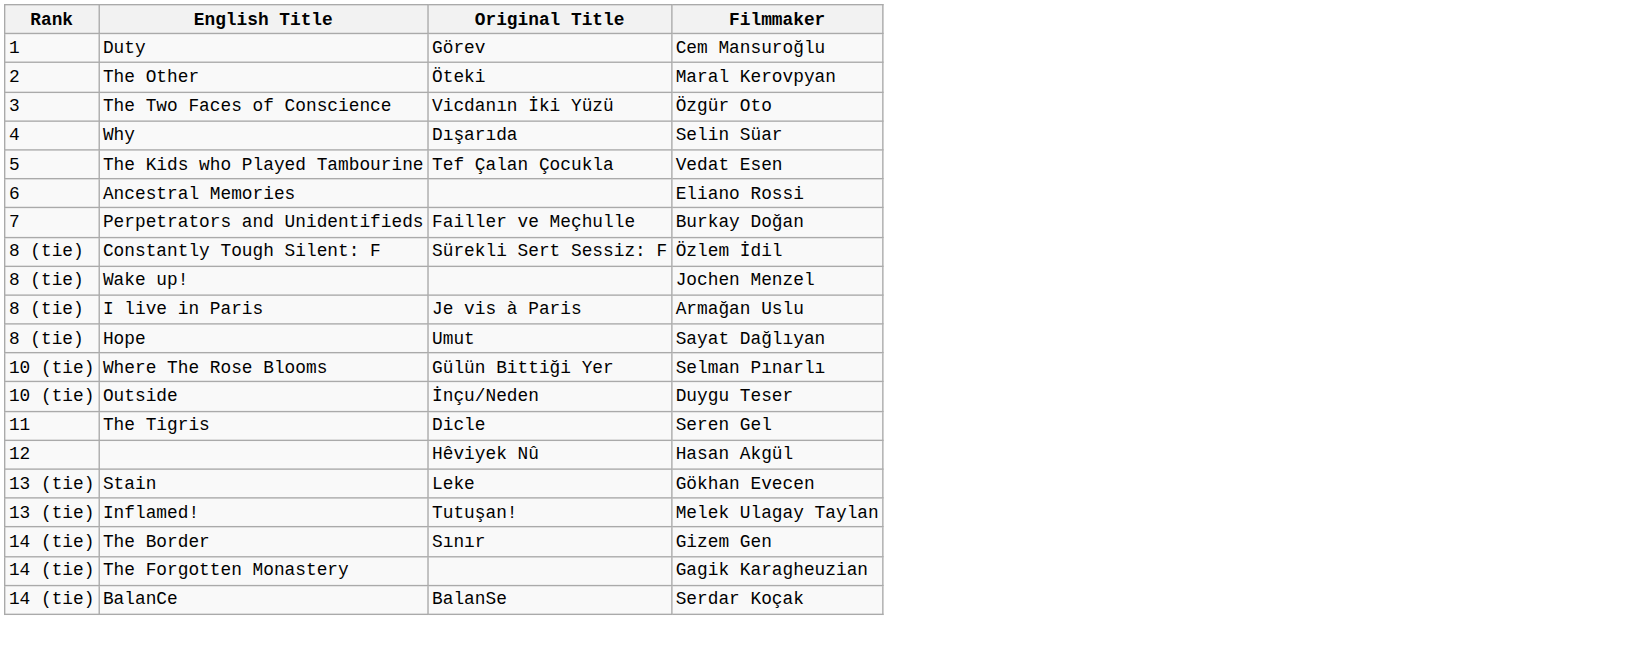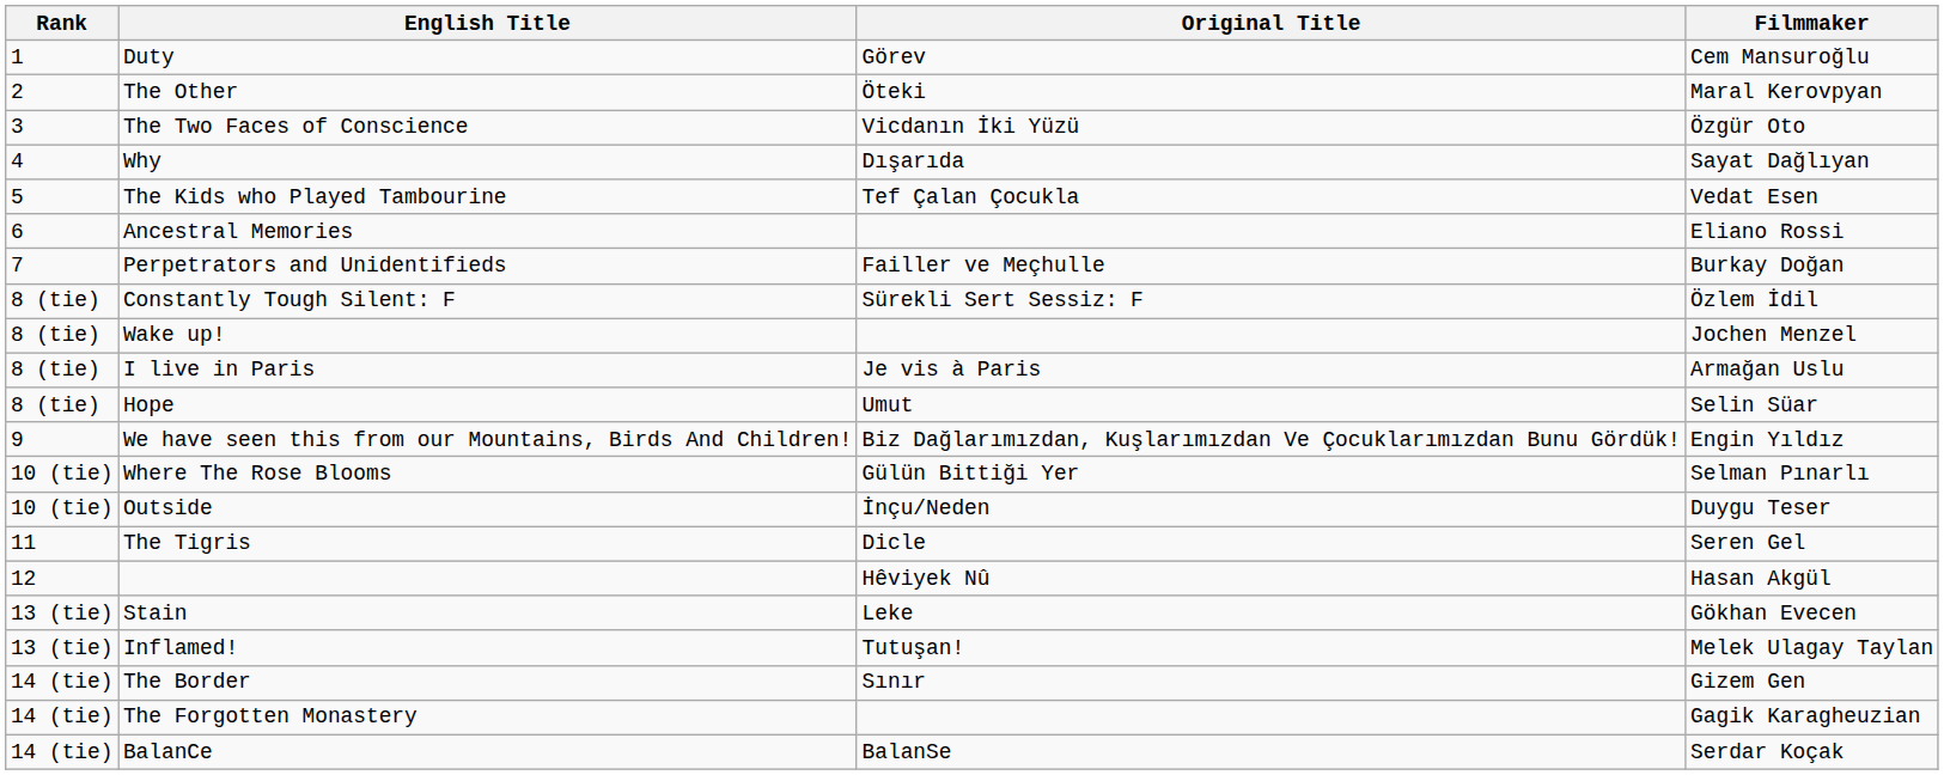Why | Filmmaker: Selin Süar -> Sayat Dağlıyan
Hope | Filmmaker: Sayat Dağlıyan -> Selin Süar
+ row: 9 | We have seen this from our Mountains, Birds And Children! | Biz Dağlarımızdan, Kuşlarımızdan Ve Çocuklarımızdan Bunu Gördük! | Engin Yıldız
